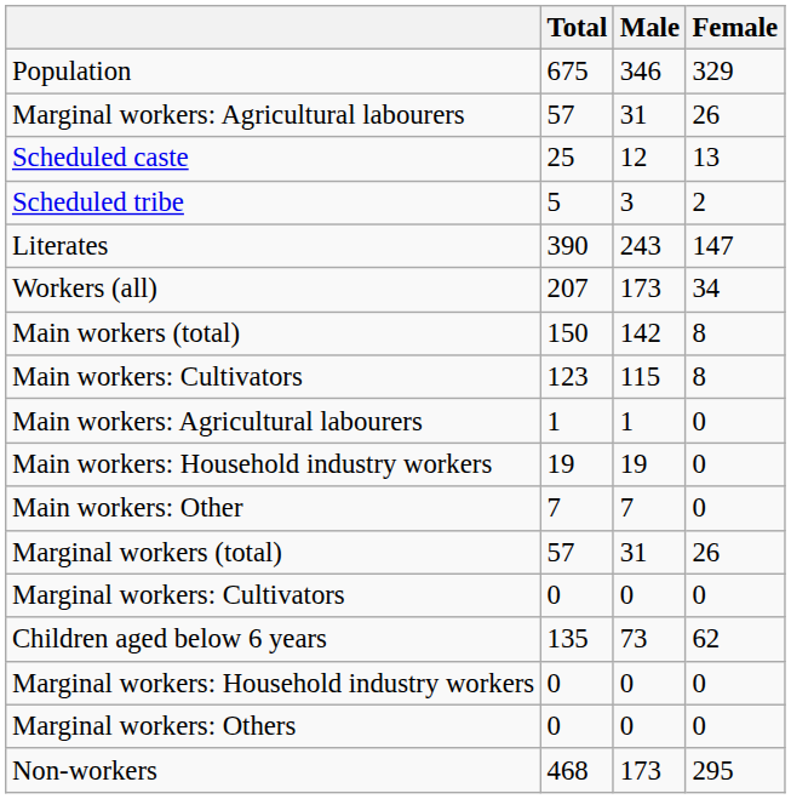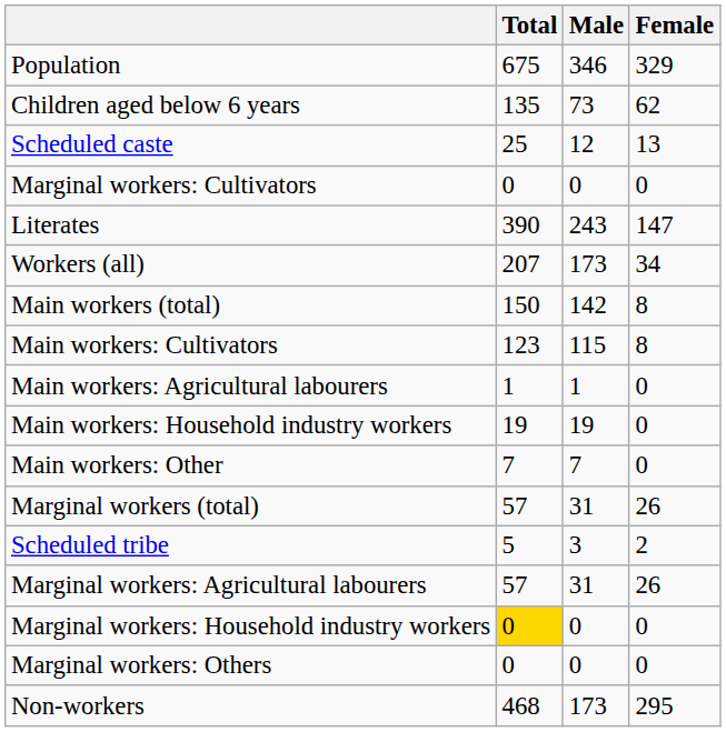rows swapped: Children aged below 6 years <-> Marginal workers: Agricultural labourers
rows swapped: Scheduled tribe <-> Marginal workers: Cultivators
Marginal workers: Household industry workers | Total: no background -> gold background
